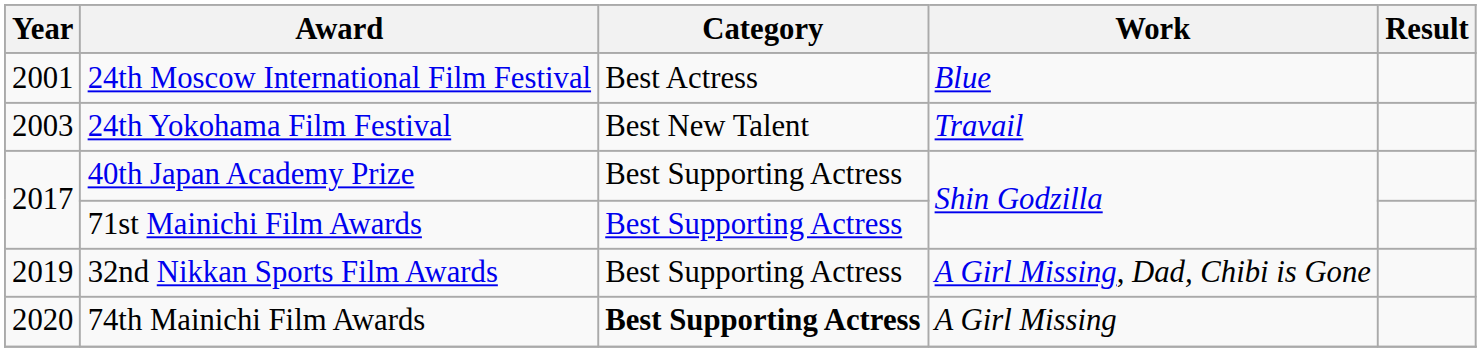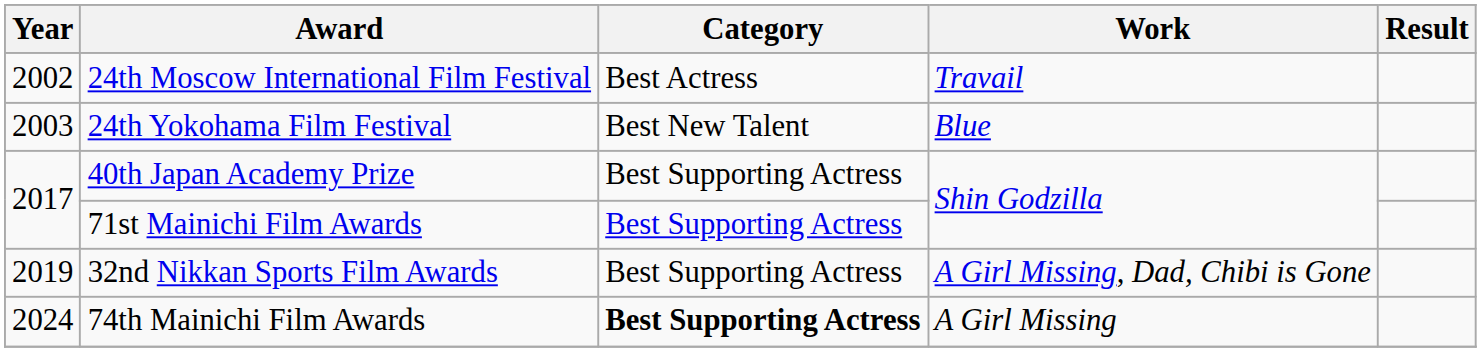24th Moscow International Film Festival | Year: 2001 -> 2002
24th Moscow International Film Festival | Work: Blue -> Travail
24th Yokohama Film Festival | Work: Travail -> Blue
74th Mainichi Film Awards | Year: 2020 -> 2024
